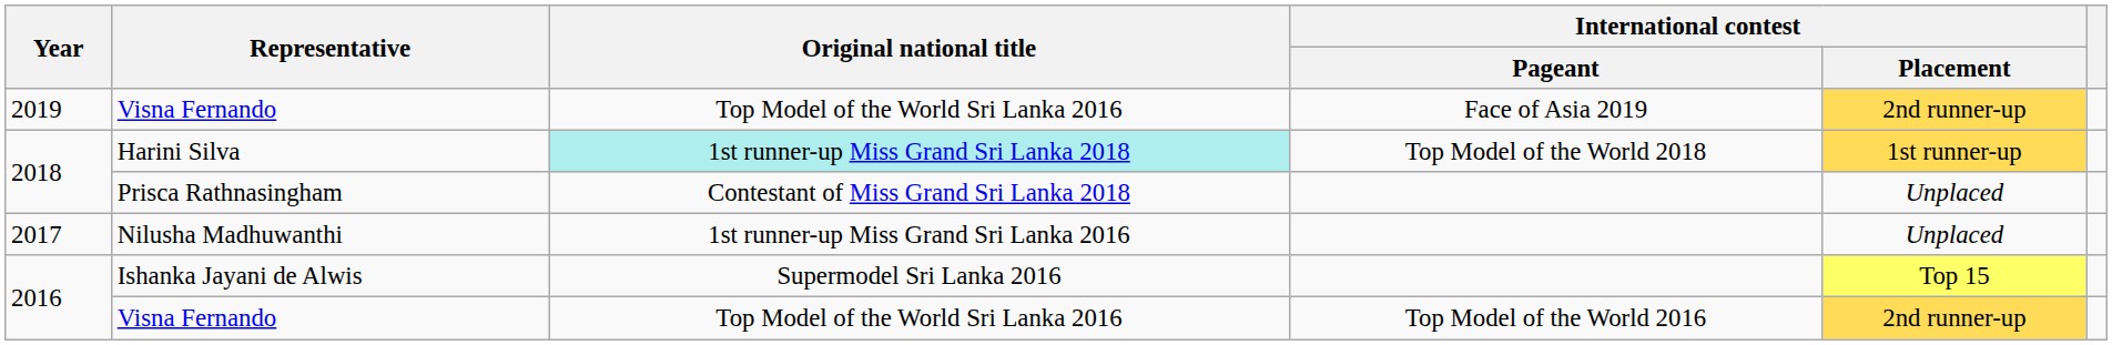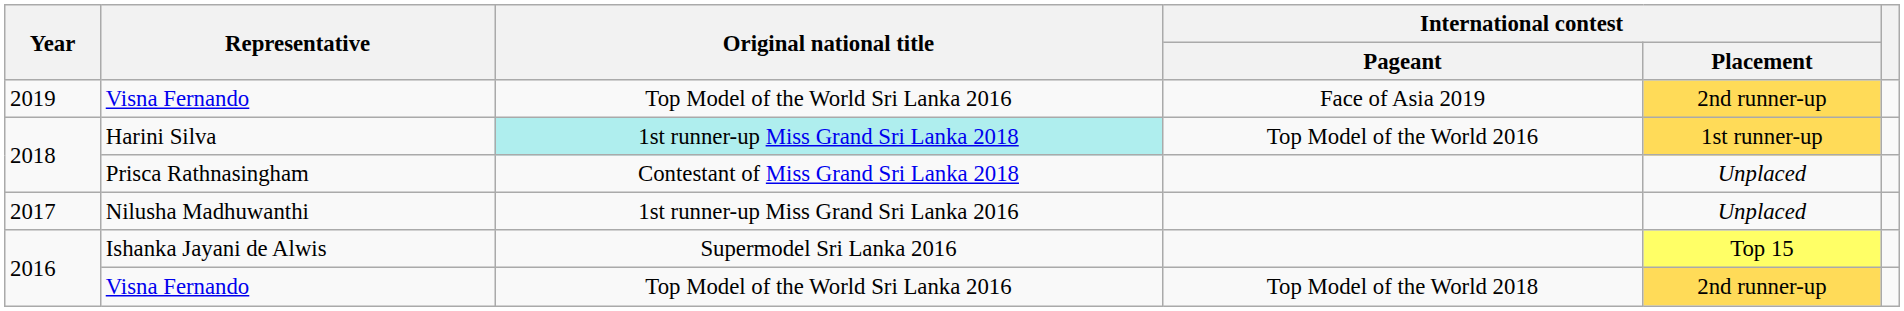Harini Silva | International contest / Pageant: Top Model of the World 2018 -> Top Model of the World 2016
2016 / Visna Fernando | International contest / Pageant: Top Model of the World 2016 -> Top Model of the World 2018
